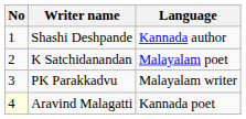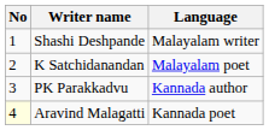Shashi Deshpande | Language: Kannada author -> Malayalam writer
PK Parakkadvu | Language: Malayalam writer -> Kannada author
